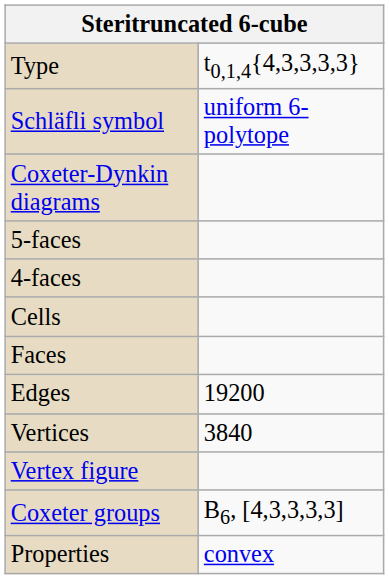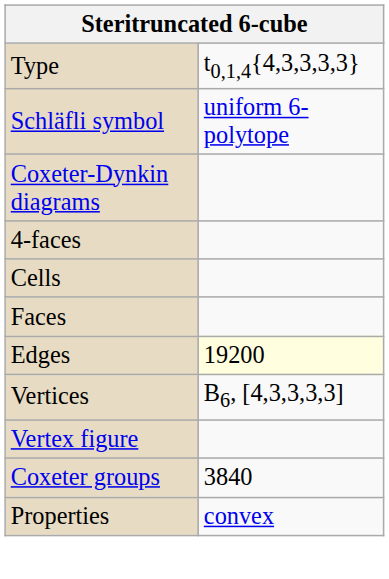- row: 5-faces
Edges | column 2: no background -> lightyellow background
Vertices | column 2: 3840 -> B6, [4,3,3,3,3]
Coxeter groups | column 2: B6, [4,3,3,3,3] -> 3840
